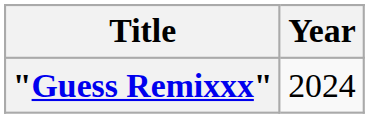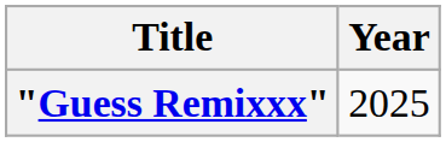"Guess Remixxx" | Year: 2024 -> 2025
